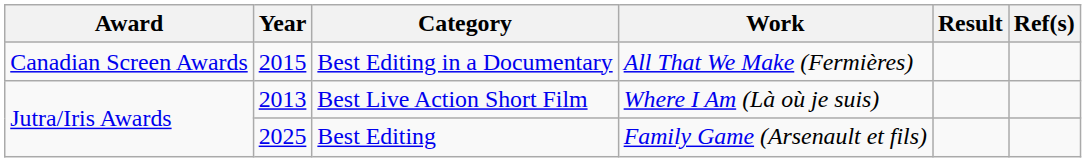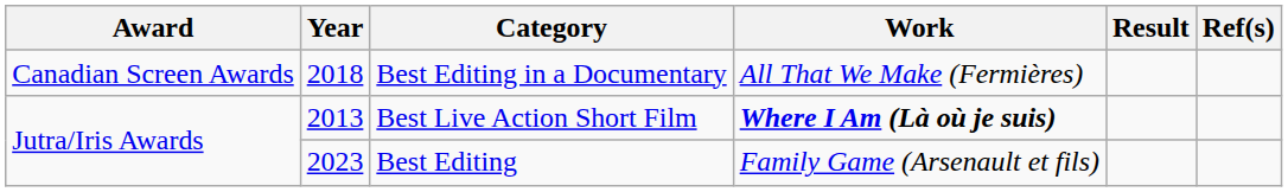Best Editing in a Documentary | Year: 2015 -> 2018
Best Live Action Short Film | Work: normal -> bold
Best Editing | Year: 2025 -> 2023
